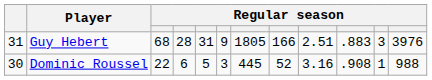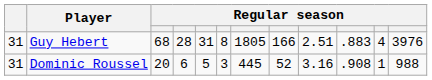Guy Hebert | column 6: 9 -> 8
Guy Hebert | column 11: 3 -> 4
Dominic Roussel | column 1: 30 -> 31
Dominic Roussel | column 3: 22 -> 20
